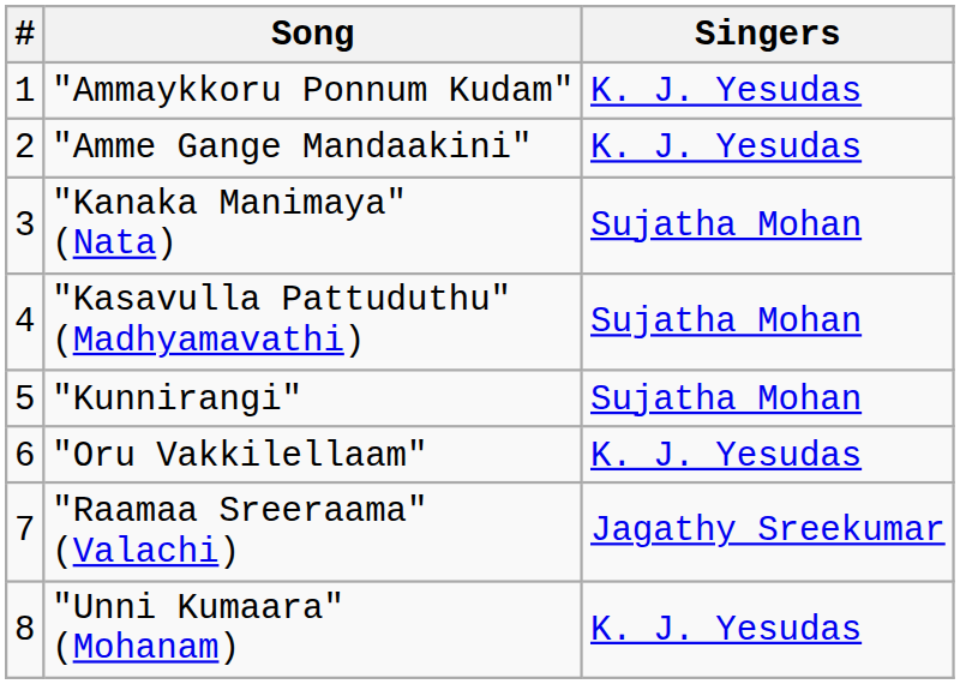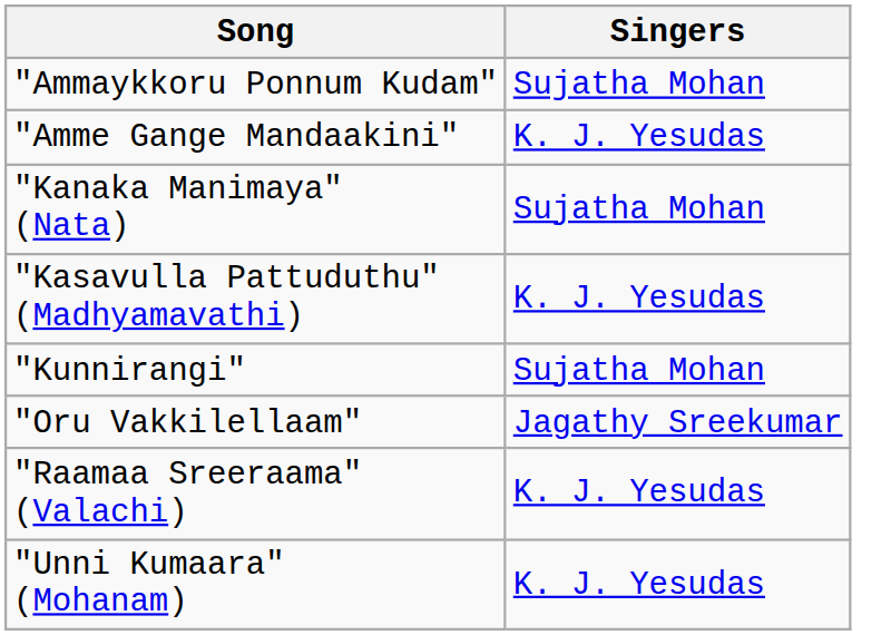- column: # | 1 | 2 | 3 | 4 | 5 | 6 | 7 | 8
"Ammaykkoru Ponnum Kudam" | Singers: K. J. Yesudas -> Sujatha Mohan
"Kasavulla Pattuduthu" (Madhyamavathi) | Singers: Sujatha Mohan -> K. J. Yesudas
"Oru Vakkilellaam" | Singers: K. J. Yesudas -> Jagathy Sreekumar
"Raamaa Sreeraama" (Valachi) | Singers: Jagathy Sreekumar -> K. J. Yesudas
